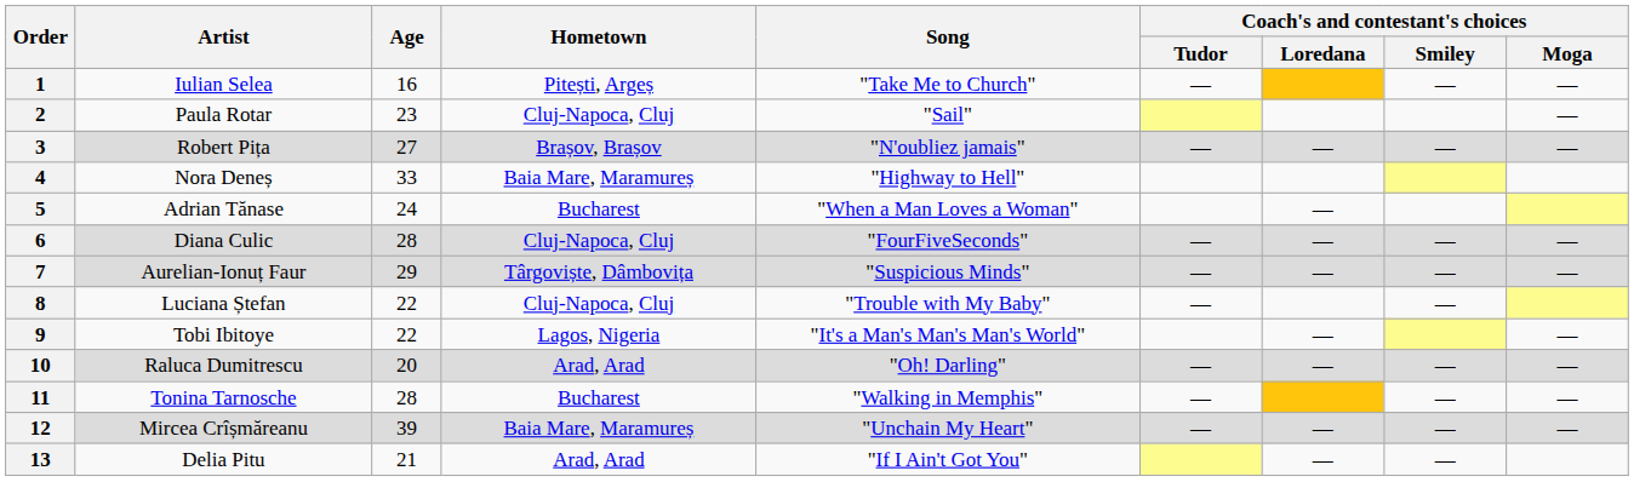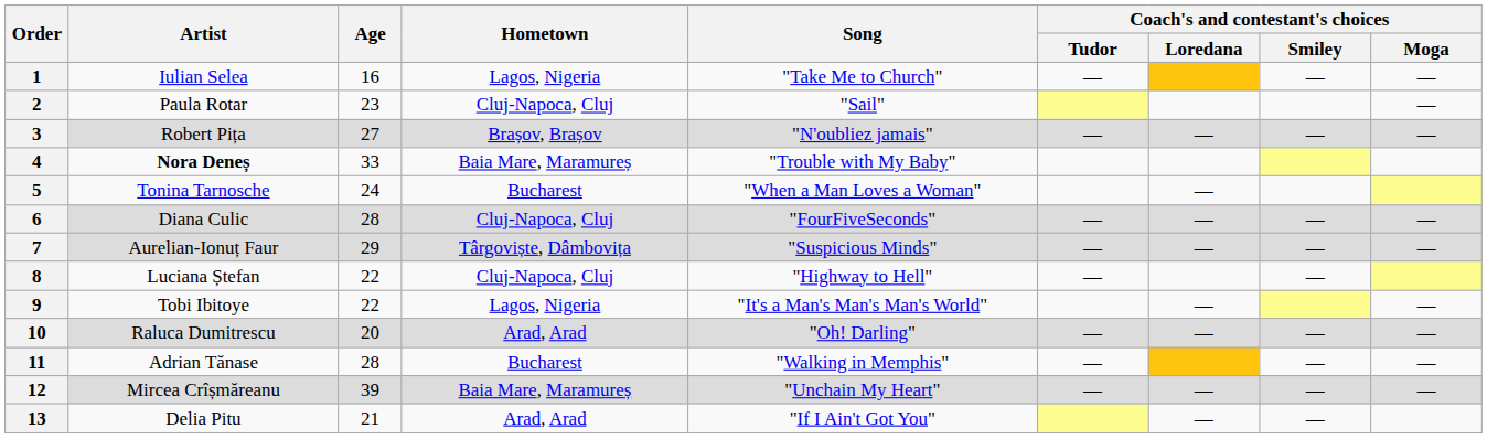1 | Hometown: Pitești, Argeș -> Lagos, Nigeria
4 | Artist: normal -> bold
4 | Song: "Highway to Hell" -> "Trouble with My Baby"
5 | Artist: Adrian Tănase -> Tonina Tarnosche
8 | Song: "Trouble with My Baby" -> "Highway to Hell"
11 | Artist: Tonina Tarnosche -> Adrian Tănase
